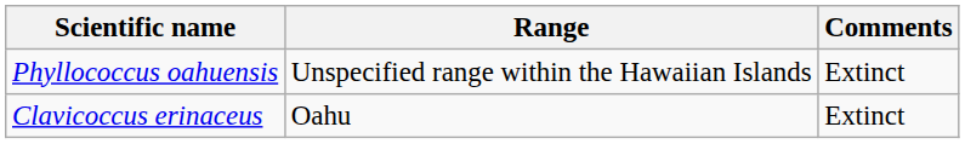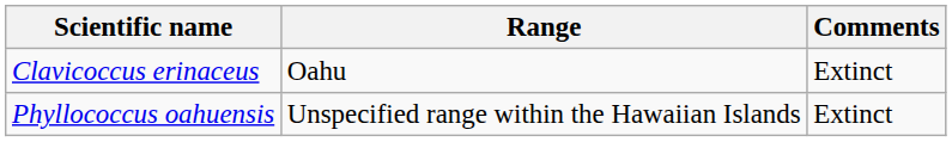rows swapped: Clavicoccus erinaceus <-> Phyllococcus oahuensis
